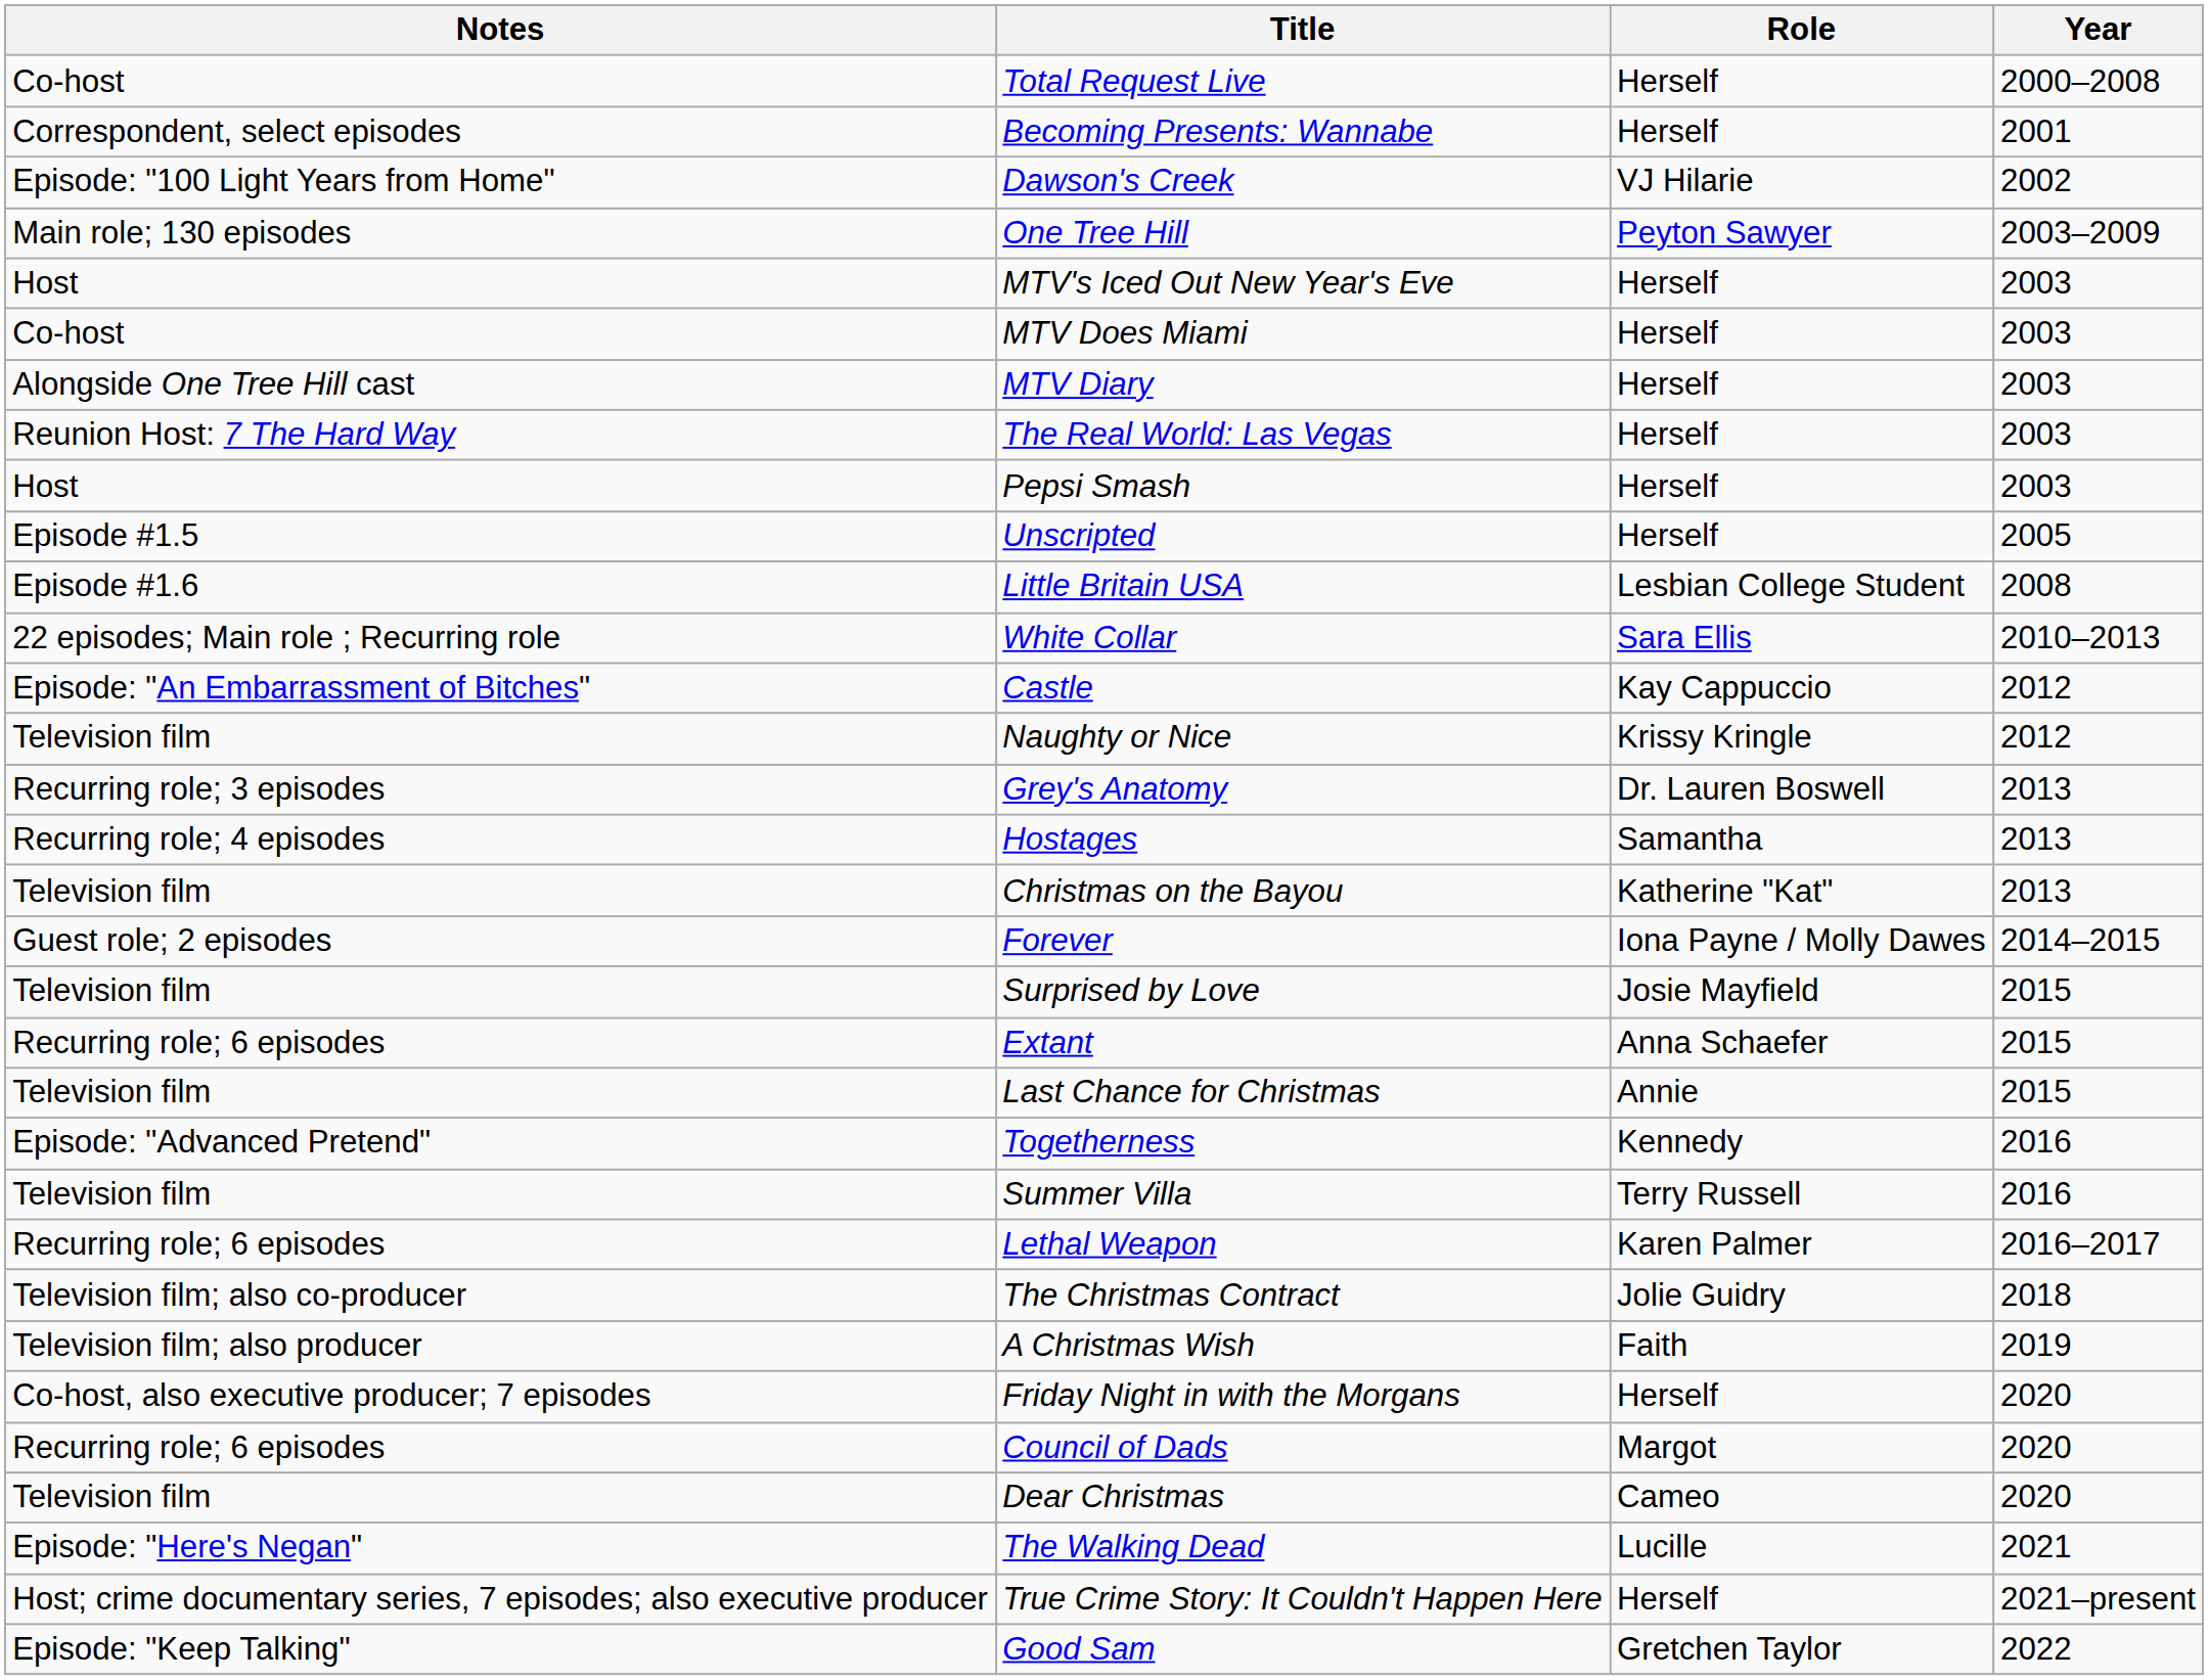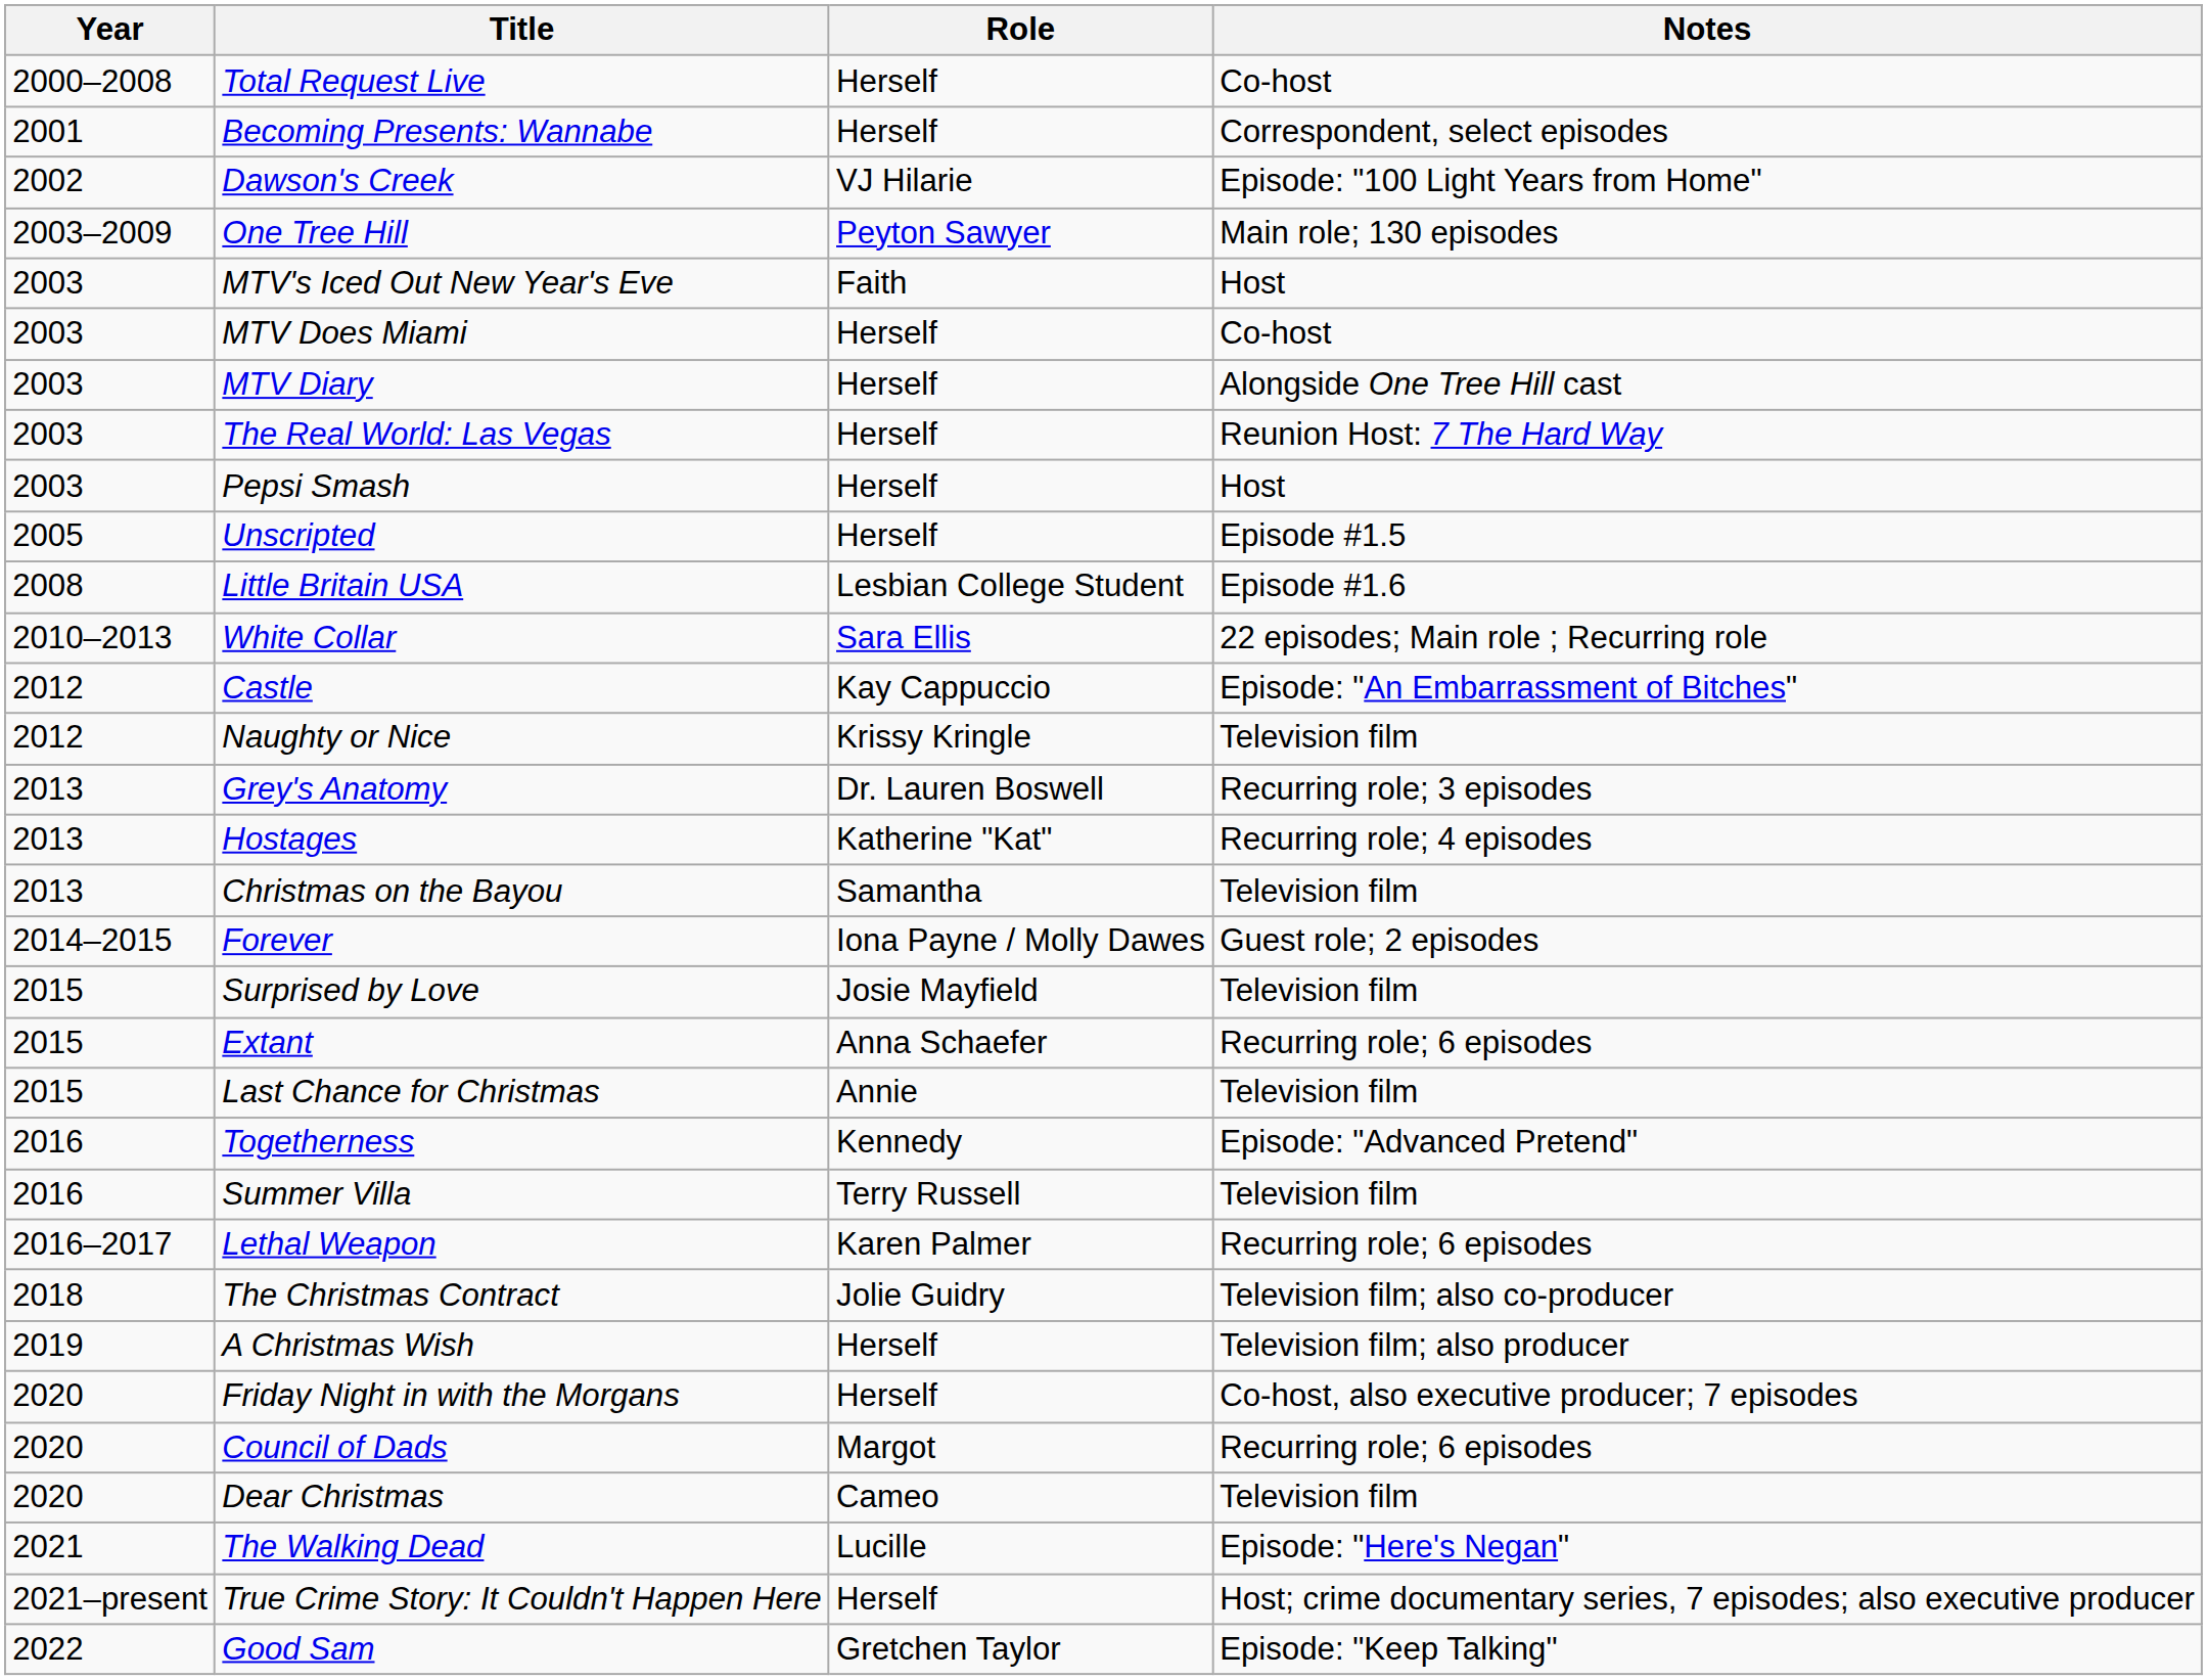columns swapped: Year <-> Notes
MTV's Iced Out New Year's Eve | Role: Herself -> Faith
Hostages | Role: Samantha -> Katherine "Kat"
Christmas on the Bayou | Role: Katherine "Kat" -> Samantha
A Christmas Wish | Role: Faith -> Herself
